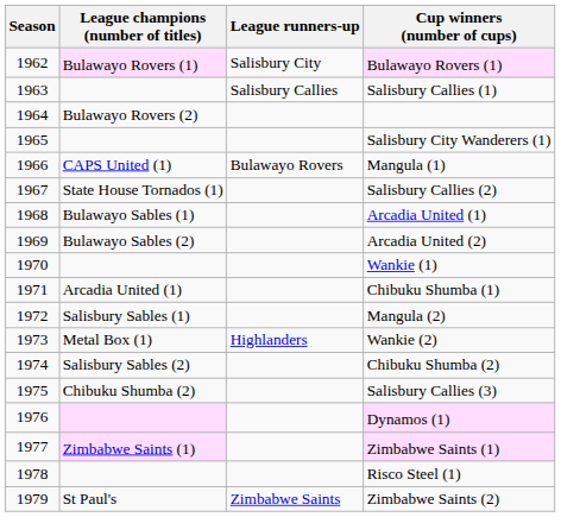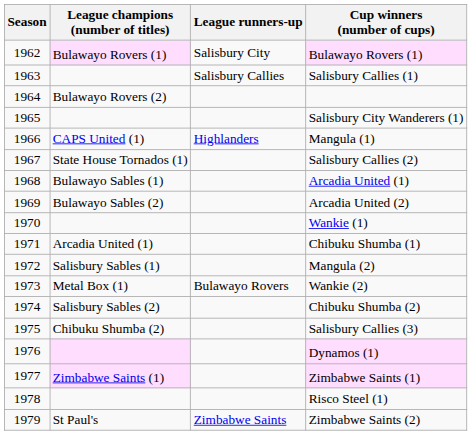Mangula (1) | League runners-up: Bulawayo Rovers -> Highlanders
Wankie (2) | League runners-up: Highlanders -> Bulawayo Rovers
